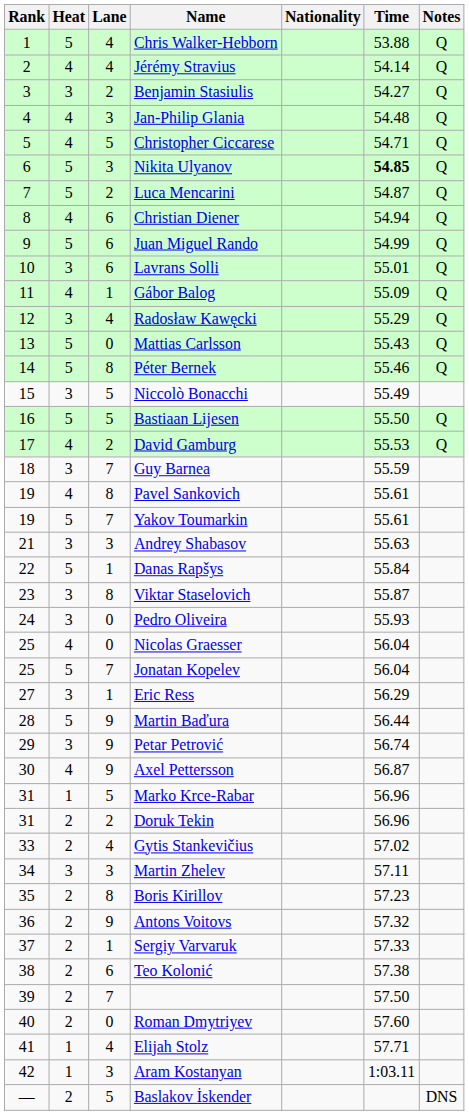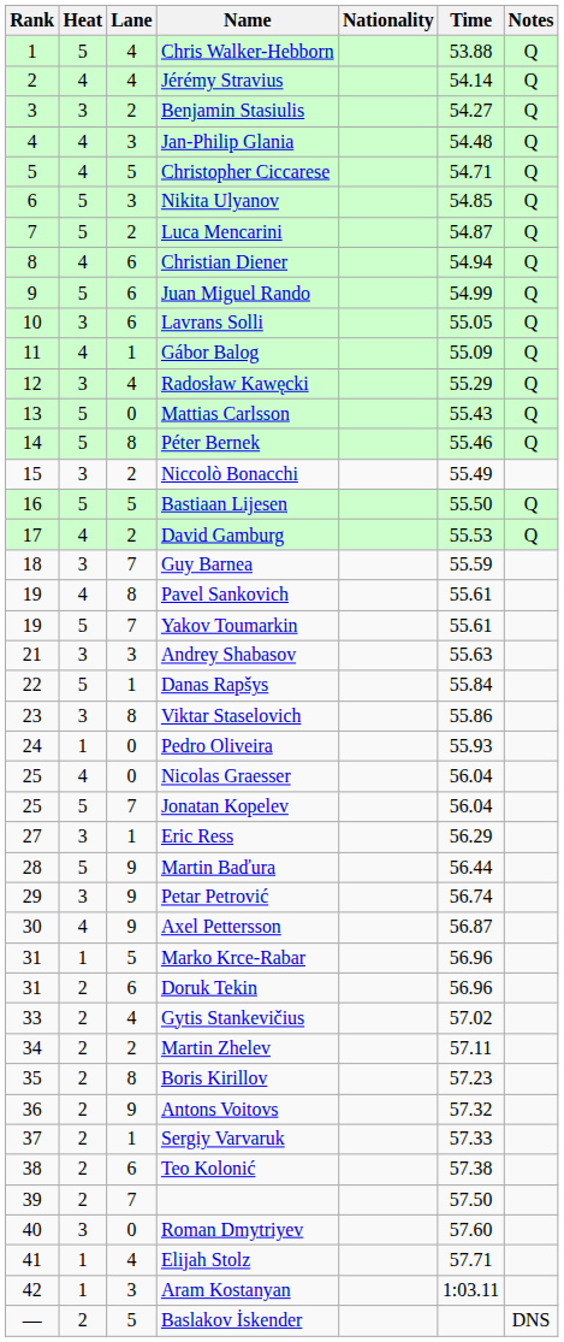Nikita Ulyanov | Time: bold -> normal
Lavrans Solli | Time: 55.01 -> 55.05
Niccolò Bonacchi | Lane: 5 -> 2
Viktar Staselovich | Time: 55.87 -> 55.86
Pedro Oliveira | Heat: 3 -> 1
Doruk Tekin | Lane: 2 -> 6
Martin Zhelev | Heat: 3 -> 2
Martin Zhelev | Lane: 3 -> 2
Roman Dmytriyev | Heat: 2 -> 3
